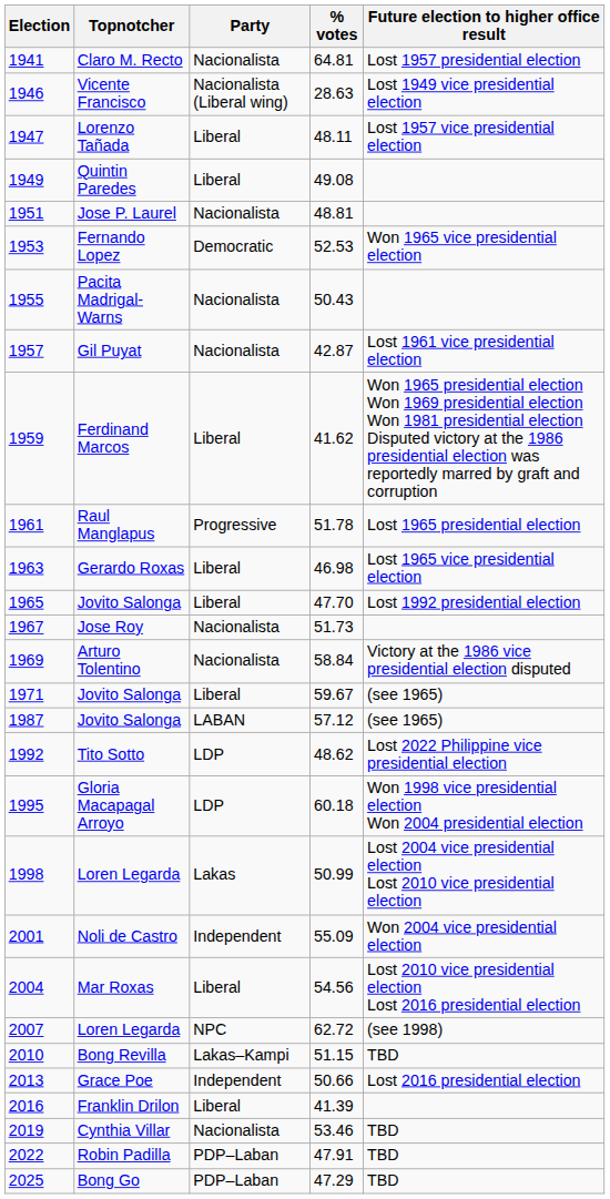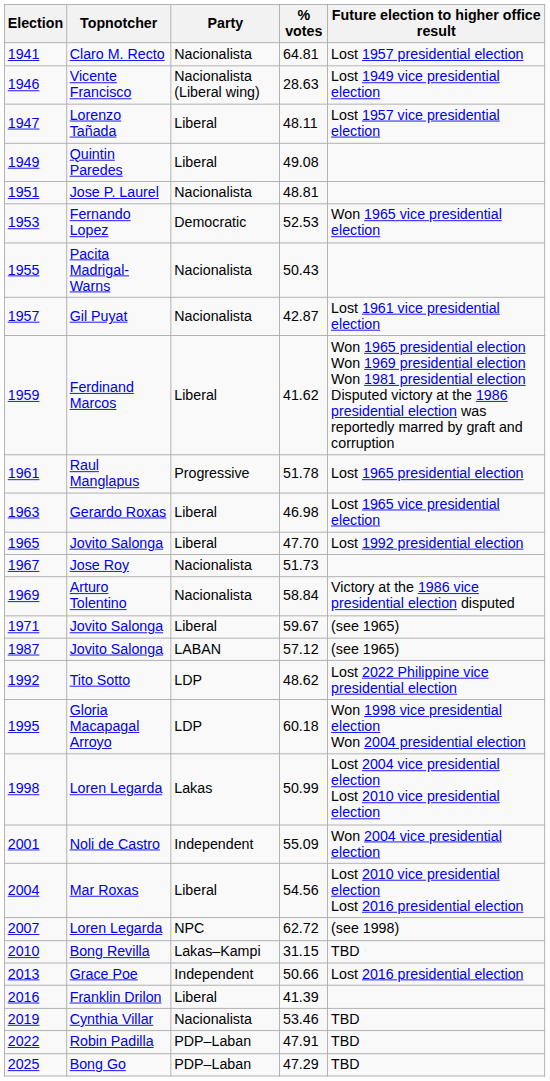2010 | % votes: 51.15 -> 31.15
